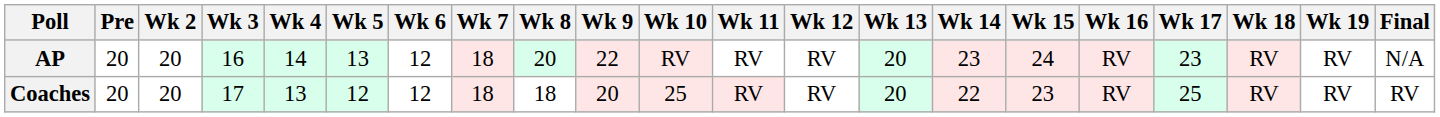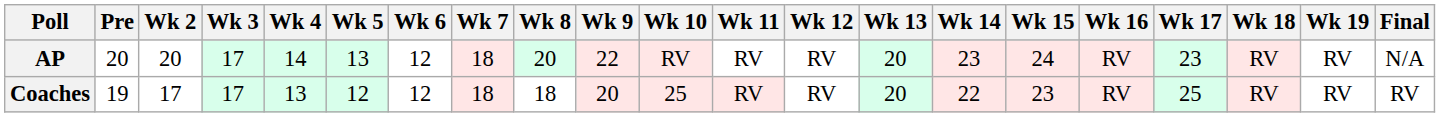AP | Wk 3: 16 -> 17
Coaches | Pre: 20 -> 19
Coaches | Wk 2: 20 -> 17
